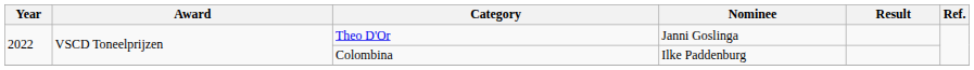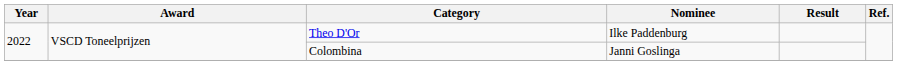Theo D'Or | Nominee: Janni Goslinga -> Ilke Paddenburg
Colombina | Nominee: Ilke Paddenburg -> Janni Goslinga
